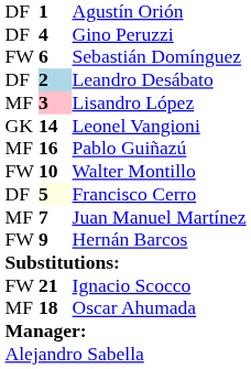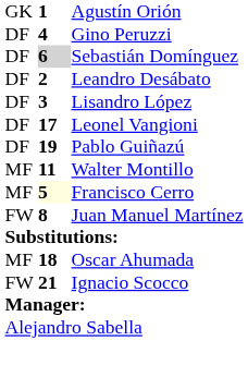Agustín Orión | column 1: DF -> GK
Sebastián Domínguez | column 1: FW -> DF
Sebastián Domínguez | column 2: no background -> lightgrey background
Leandro Desábato | column 2: lightblue background -> no background
Lisandro López | column 1: MF -> DF
Lisandro López | column 2: pink background -> no background
Leonel Vangioni | column 1: GK -> DF
Leonel Vangioni | column 2: 14 -> 17
Pablo Guiñazú | column 1: MF -> DF
Pablo Guiñazú | column 2: 16 -> 19
Walter Montillo | column 1: FW -> MF
Walter Montillo | column 2: 10 -> 11
Francisco Cerro | column 1: DF -> MF
Juan Manuel Martínez | column 1: MF -> FW
Juan Manuel Martínez | column 2: 7 -> 8
- row: FW | 9 | Hernán Barcos
rows swapped: Ignacio Scocco <-> Oscar Ahumada
